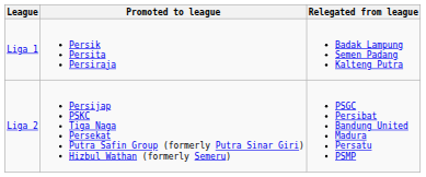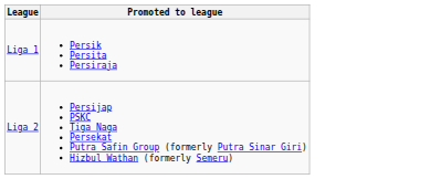- column: Relegated from league | Badak Lampung Semen Padang Kalteng Putra | PSGC Persibat Bandung United Madura Persatu PSMP
